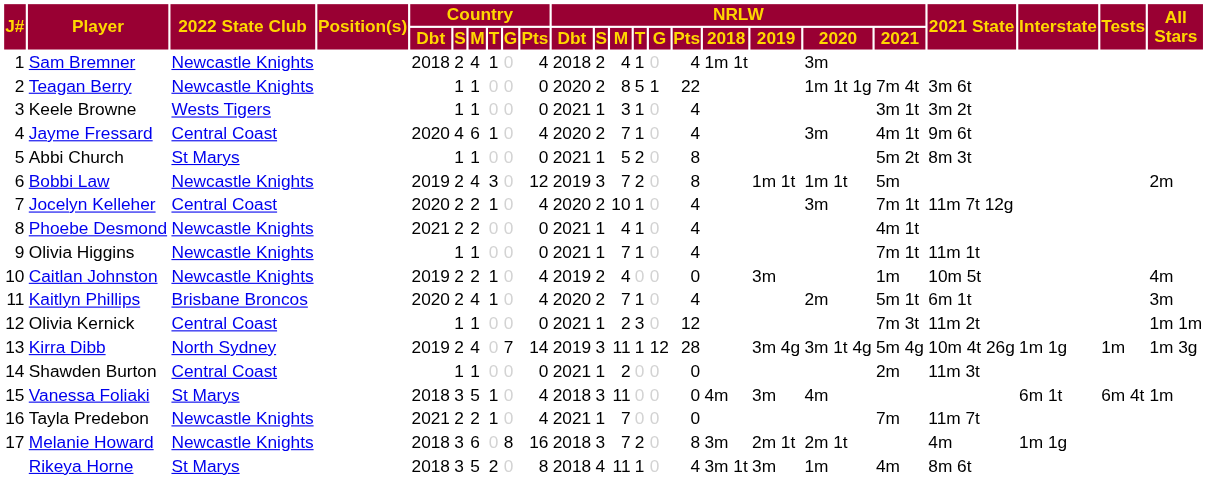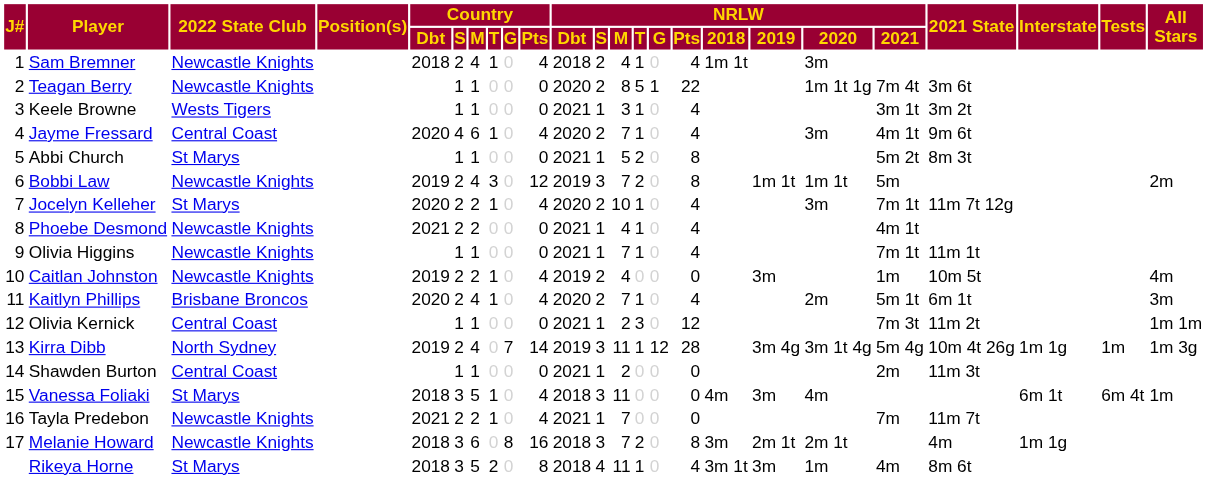Jocelyn Kelleher | 2022 State Club: Central Coast -> St Marys
